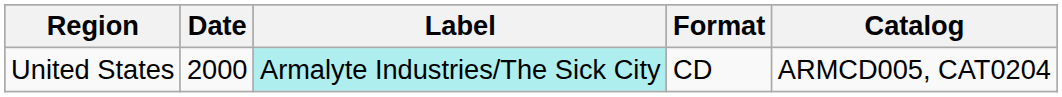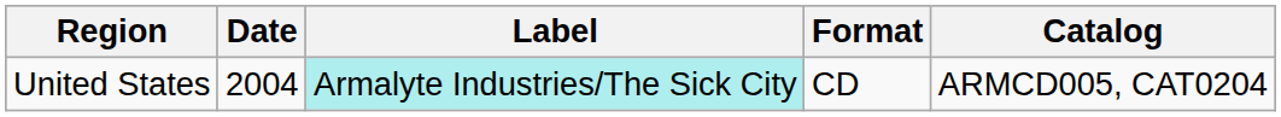United States | Date: 2000 -> 2004
